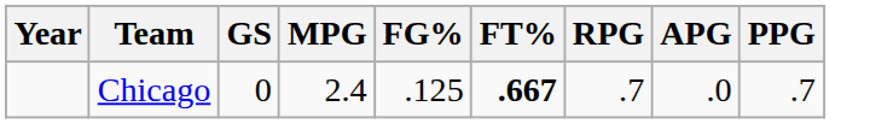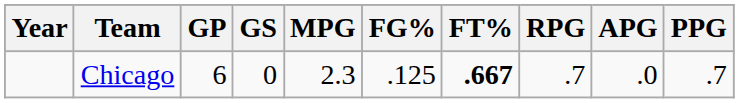+ column: GP | 6
Chicago | MPG: 2.4 -> 2.3
